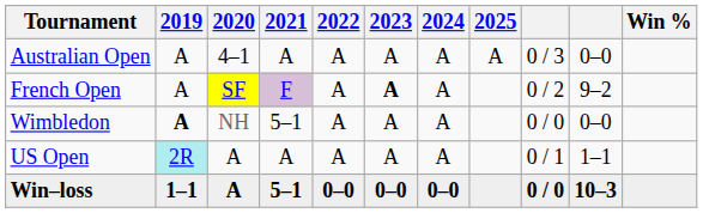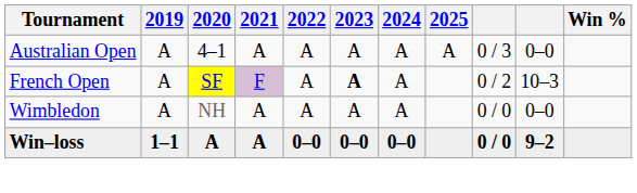French Open | column 10: 9–2 -> 10–3
Wimbledon | 2019: bold -> normal
Wimbledon | 2021: 5–1 -> A
- row: US Open | 2R | A | A | A | A | A | 0 / 1 | 1–1
Win–loss | 2021: 5–1 -> A
Win–loss | column 10: 10–3 -> 9–2
